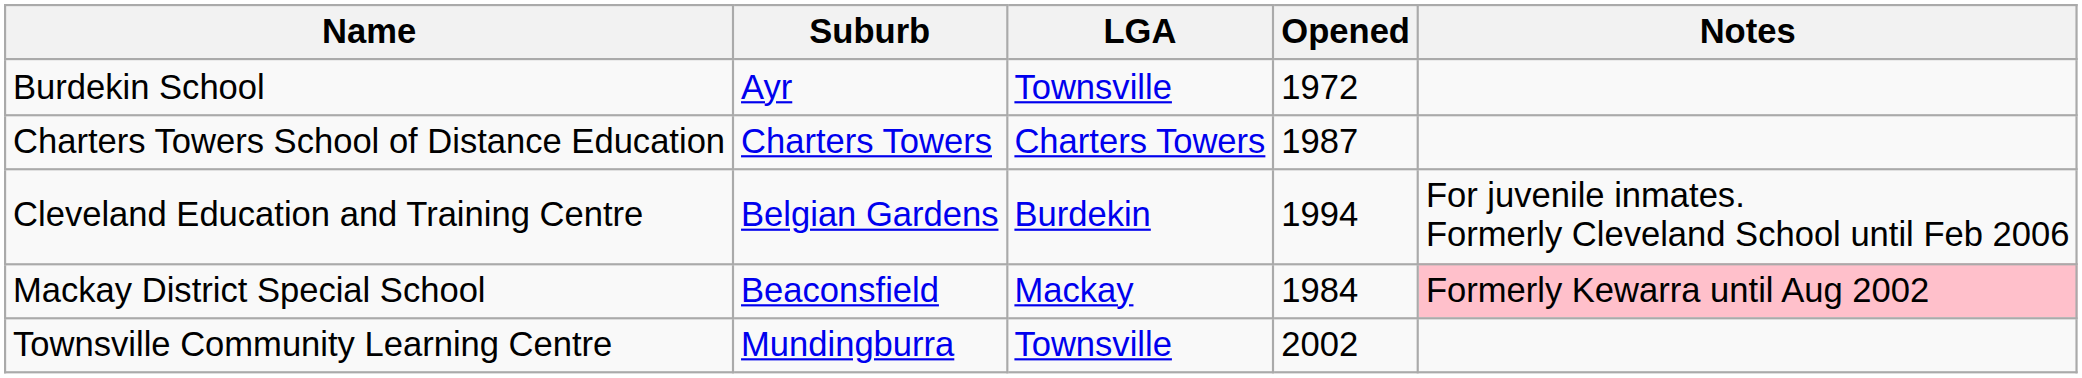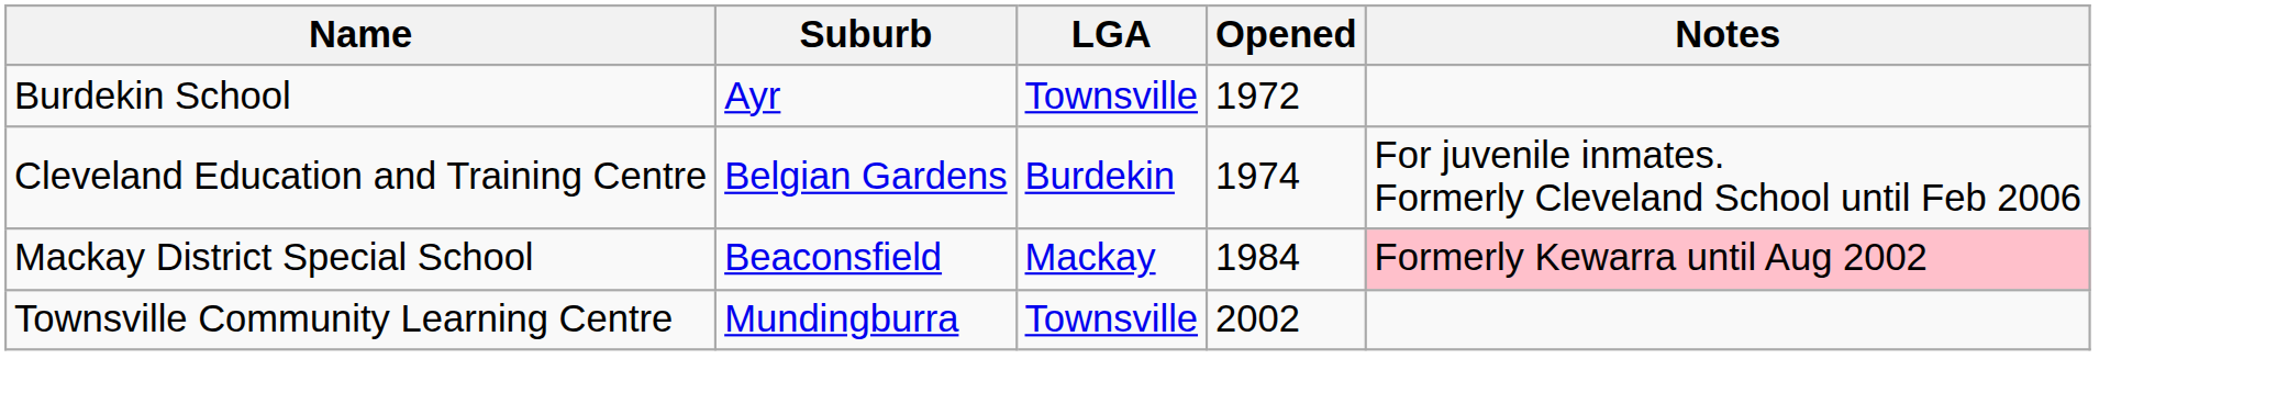- row: Charters Towers School of Distance Education | Charters Towers | Charters Towers | 1987
Cleveland Education and Training Centre | Opened: 1994 -> 1974
